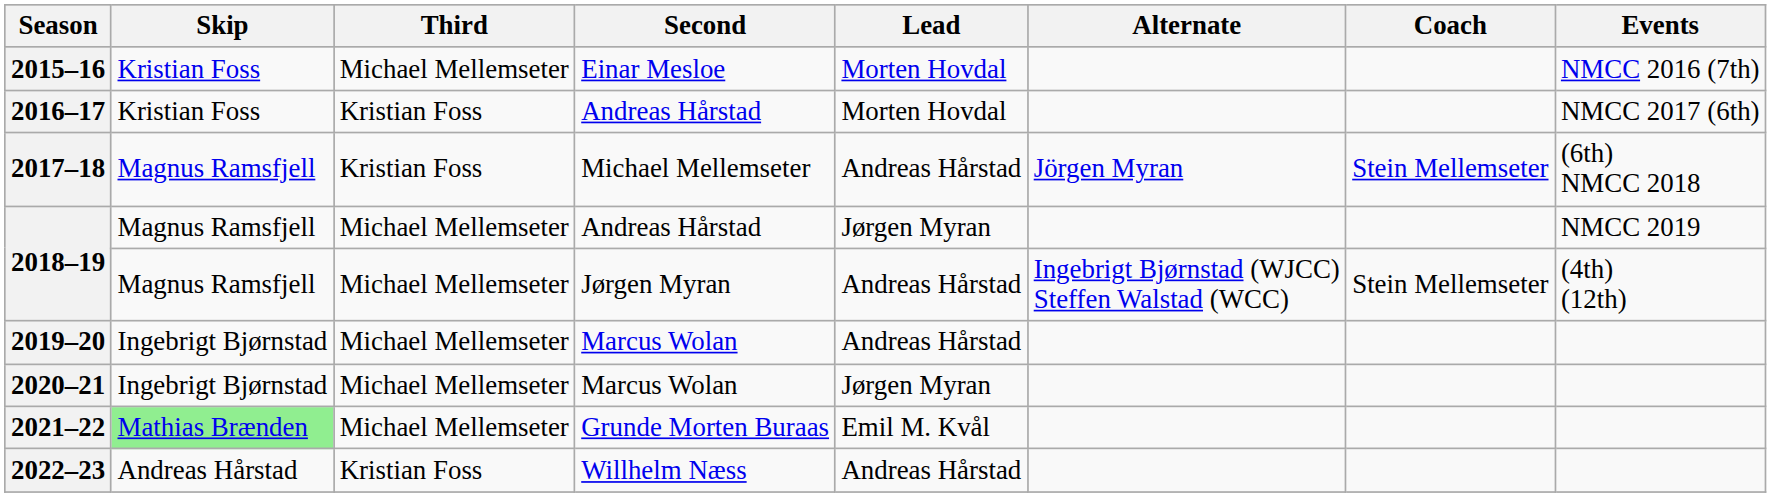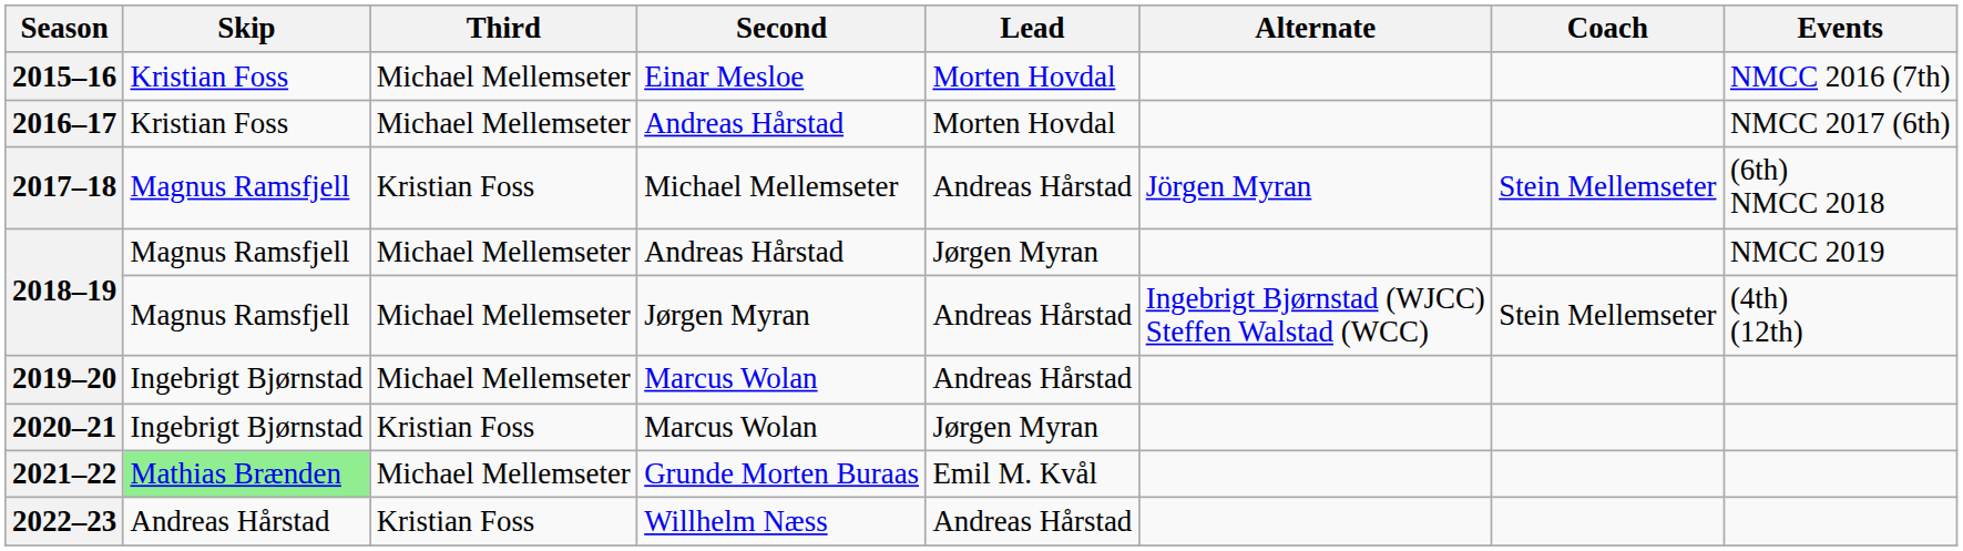2016–17 | Third: Kristian Foss -> Michael Mellemseter
2020–21 | Third: Michael Mellemseter -> Kristian Foss
